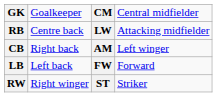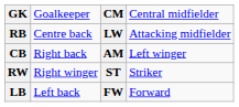rows swapped: LB <-> RW
